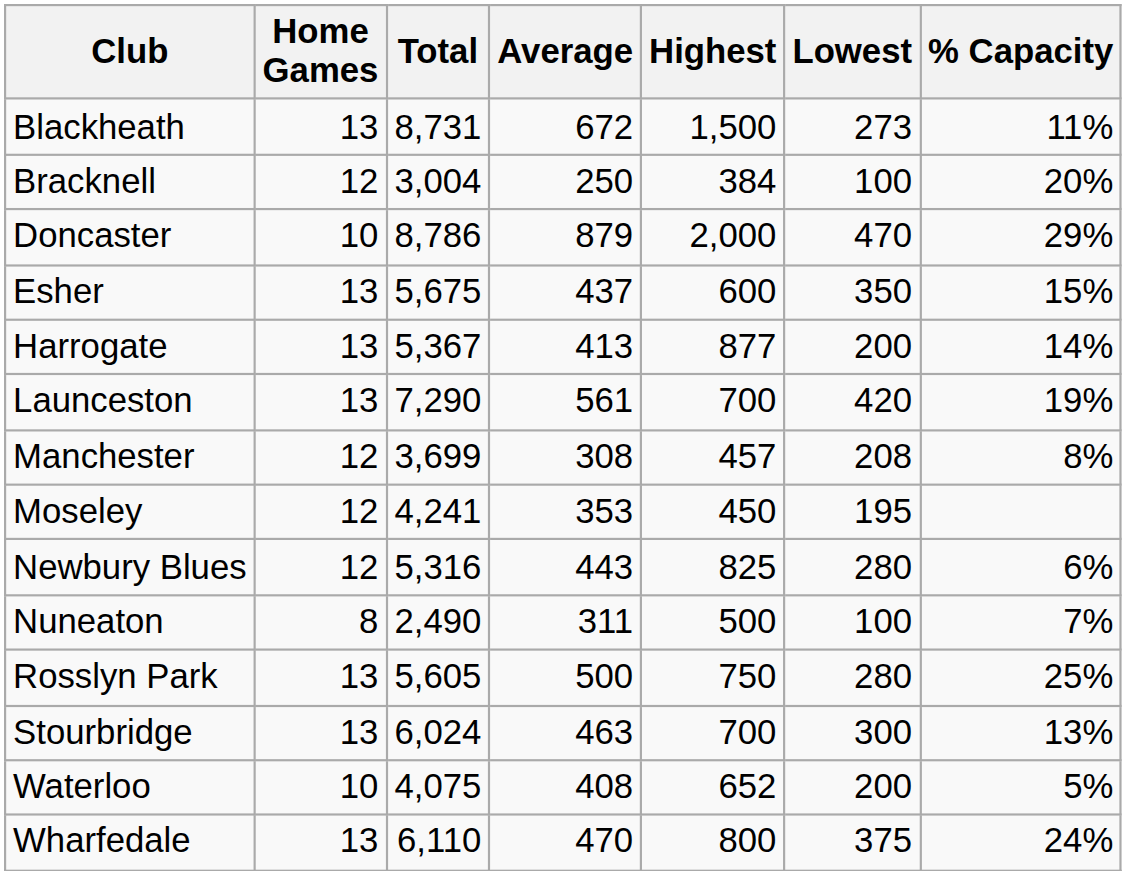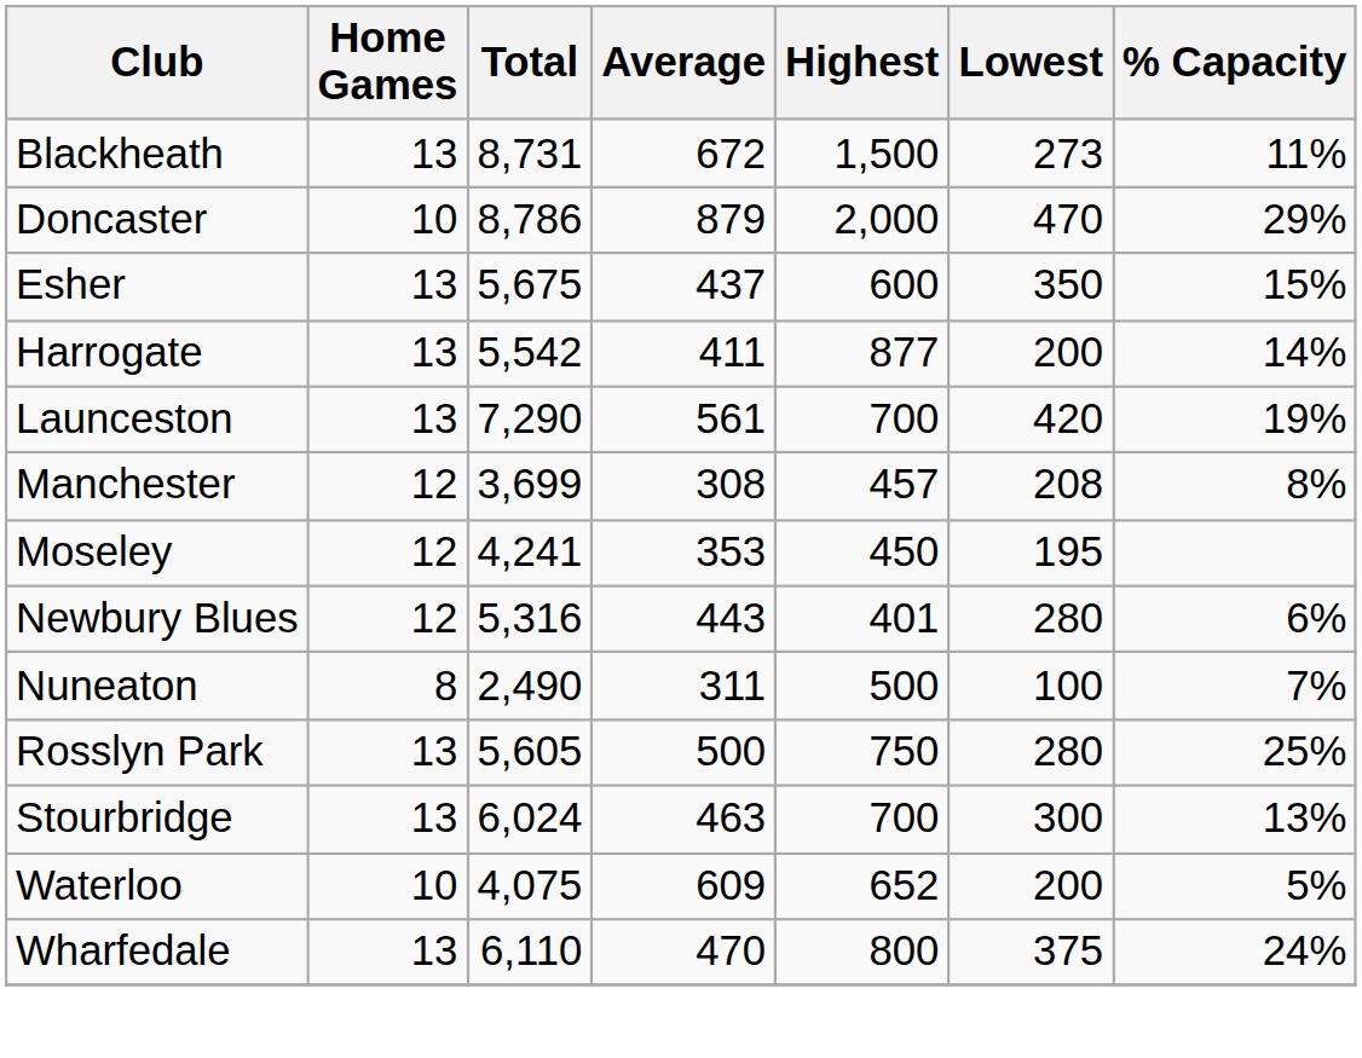- row: Bracknell | 12 | 3,004 | 250 | 384 | 100 | 20%
Harrogate | Total: 5,367 -> 5,542
Harrogate | Average: 413 -> 411
Newbury Blues | Highest: 825 -> 401
Waterloo | Average: 408 -> 609
